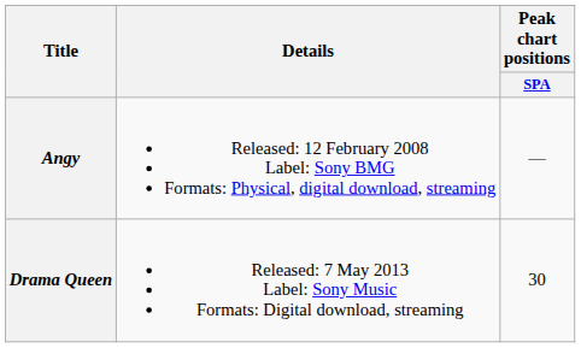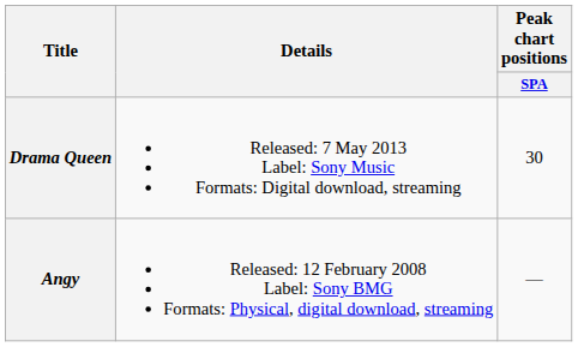rows swapped: Angy <-> Drama Queen
